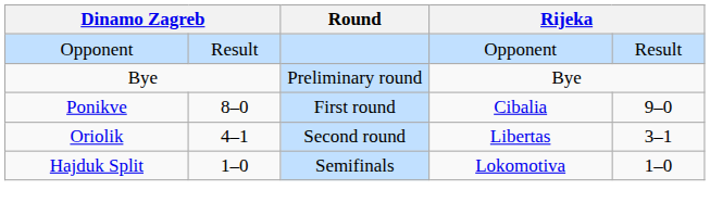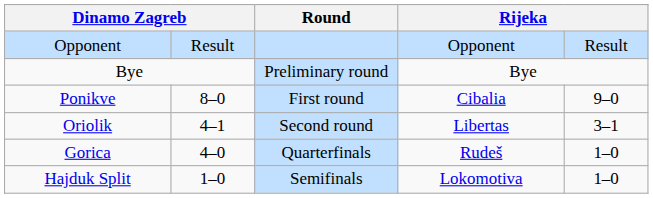+ row: Gorica | 4–0 | Quarterfinals | Rudeš | 1–0
